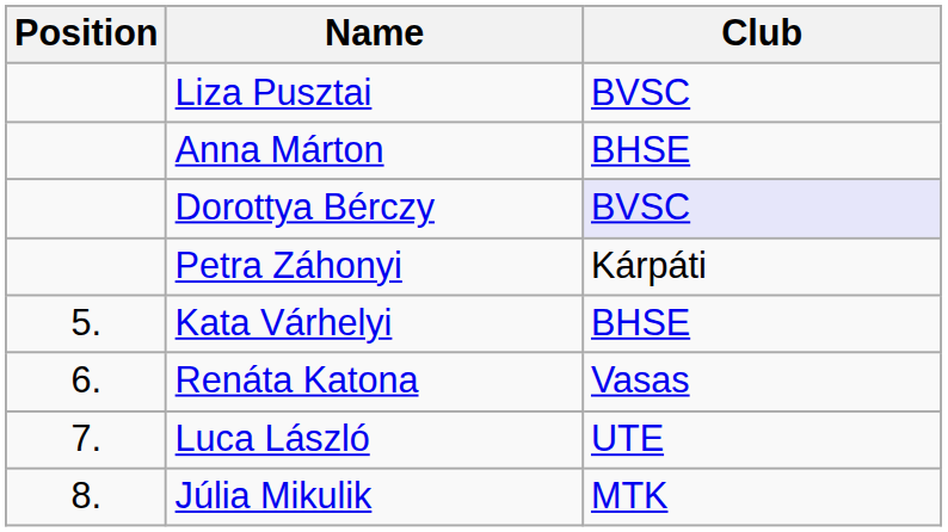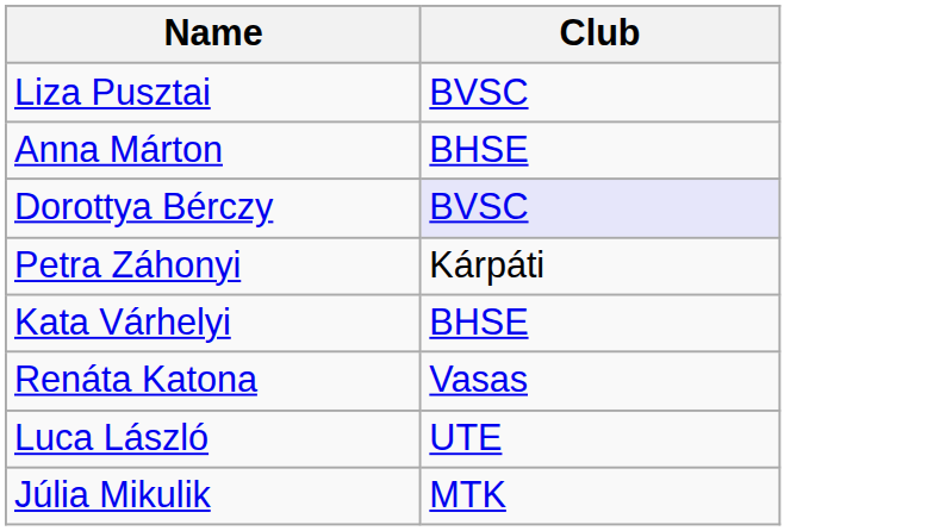- column: Position | 5. | 6. | 7. | 8.
